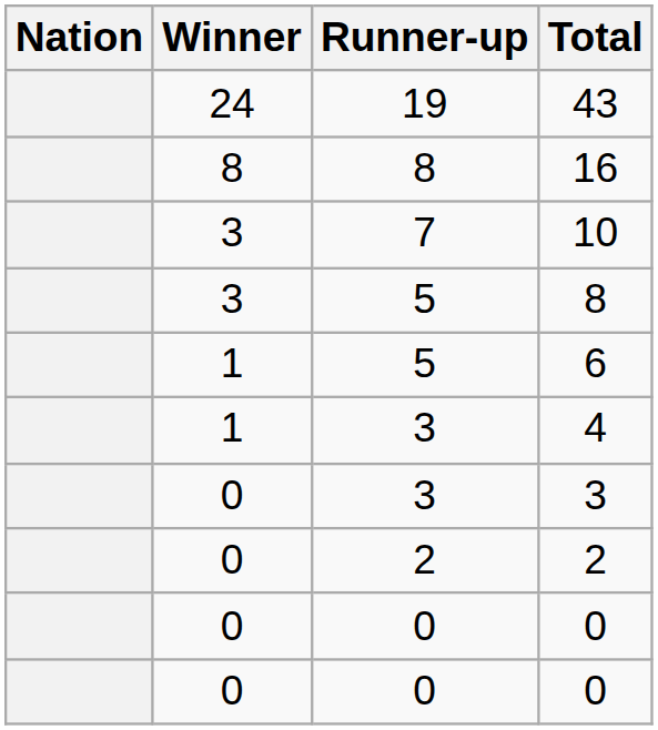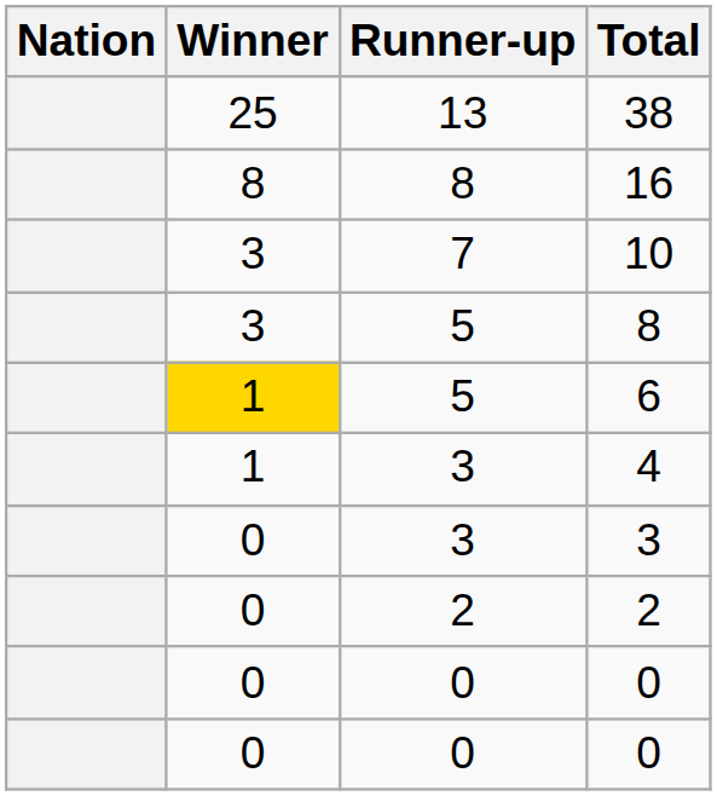+ row: 25 | 13 | 38
- row: 24 | 19 | 43
6 | Winner: no background -> gold background
